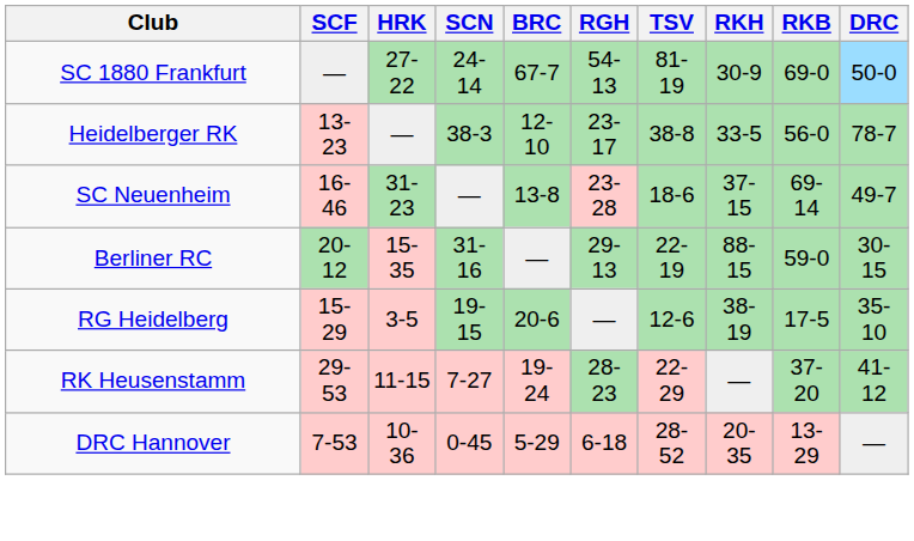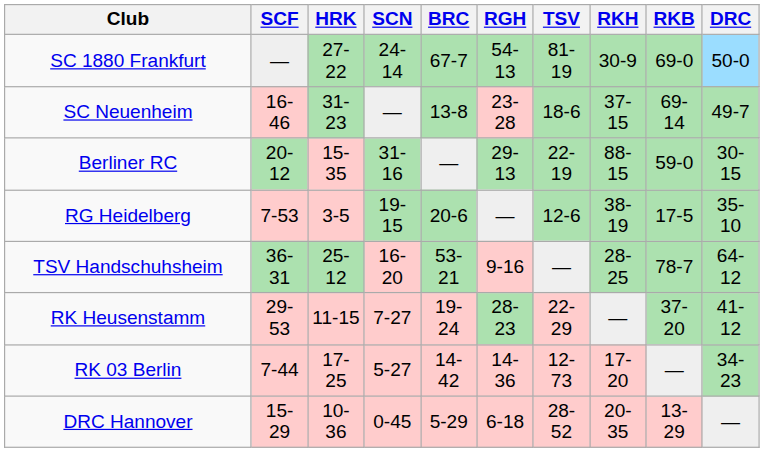- row: Heidelberger RK | 13-23 | — | 38-3 | 12-10 | 23-17 | 38-8 | 33-5 | 56-0 | 78-7
RG Heidelberg | SCF: 15-29 -> 7-53
+ row: TSV Handschuhsheim | 36-31 | 25-12 | 16-20 | 53-21 | 9-16 | — | 28-25 | 78-7 | 64-12
+ row: RK 03 Berlin | 7-44 | 17-25 | 5-27 | 14-42 | 14-36 | 12-73 | 17-20 | — | 34-23
DRC Hannover | SCF: 7-53 -> 15-29
